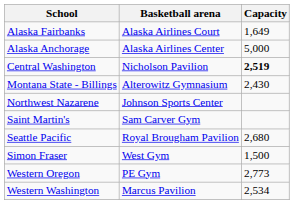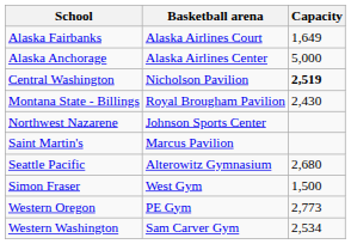Montana State - Billings | Basketball arena: Alterowitz Gymnasium -> Royal Brougham Pavilion
Saint Martin's | Basketball arena: Sam Carver Gym -> Marcus Pavilion
Seattle Pacific | Basketball arena: Royal Brougham Pavilion -> Alterowitz Gymnasium
Western Washington | Basketball arena: Marcus Pavilion -> Sam Carver Gym
